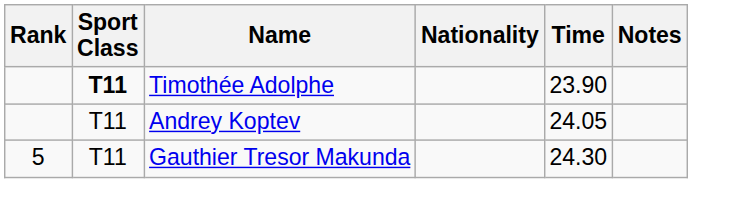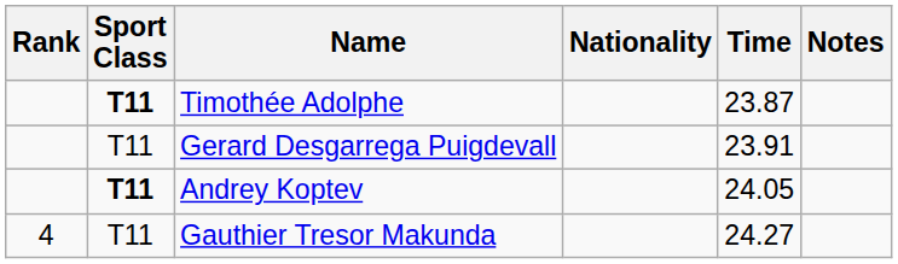Timothée Adolphe | Time: 23.90 -> 23.87
+ row: T11 | Gerard Desgarrega Puigdevall | 23.91
Andrey Koptev | Sport Class: normal -> bold
Gauthier Tresor Makunda | Rank: 5 -> 4
Gauthier Tresor Makunda | Time: 24.30 -> 24.27
